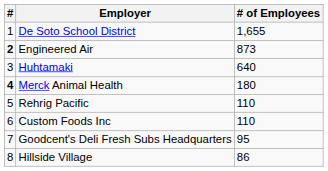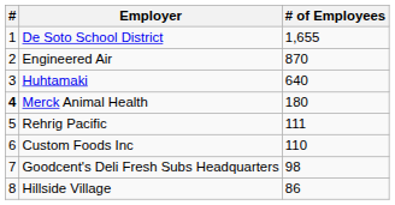Engineered Air | #: bold -> normal
Engineered Air | # of Employees: 873 -> 870
Rehrig Pacific | # of Employees: 110 -> 111
Goodcent's Deli Fresh Subs Headquarters | # of Employees: 95 -> 98
